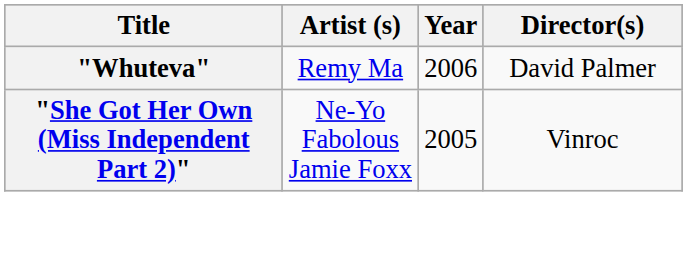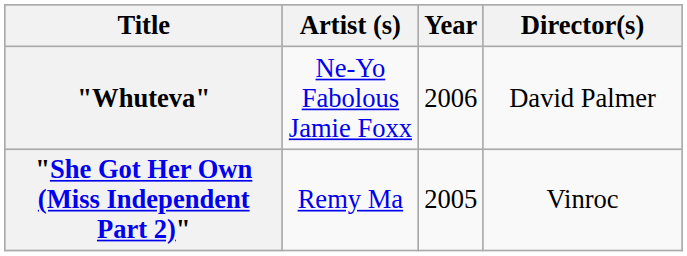"Whuteva" | Artist (s): Remy Ma -> Ne-Yo Fabolous Jamie Foxx
"She Got Her Own (Miss Independent Part 2)" | Artist (s): Ne-Yo Fabolous Jamie Foxx -> Remy Ma
